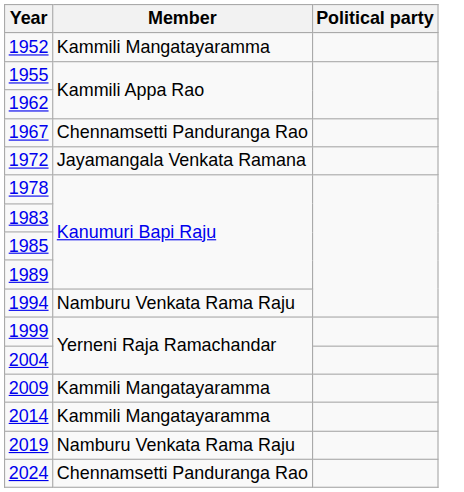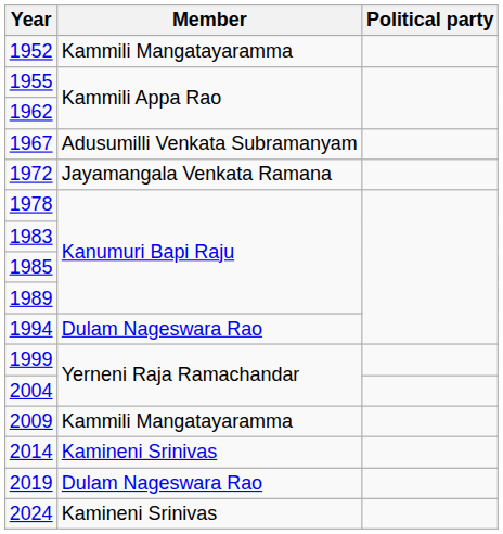1967 | Member: Chennamsetti Panduranga Rao -> Adusumilli Venkata Subramanyam
1994 | Member: Namburu Venkata Rama Raju -> Dulam Nageswara Rao
2014 | Member: Kammili Mangatayaramma -> Kamineni Srinivas
2019 | Member: Namburu Venkata Rama Raju -> Dulam Nageswara Rao
2024 | Member: Chennamsetti Panduranga Rao -> Kamineni Srinivas
